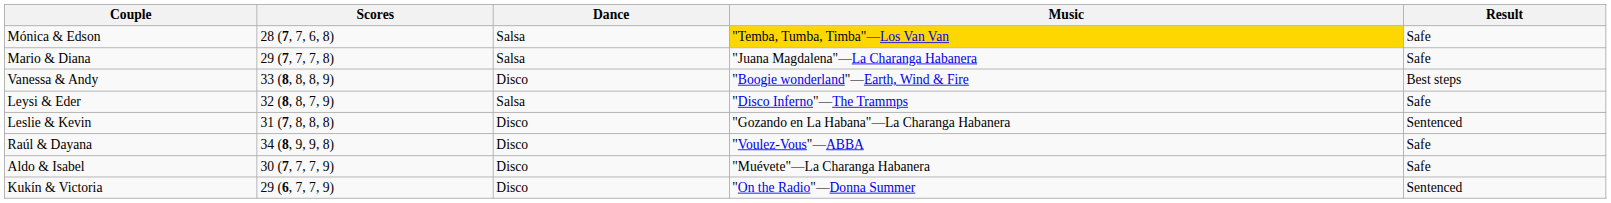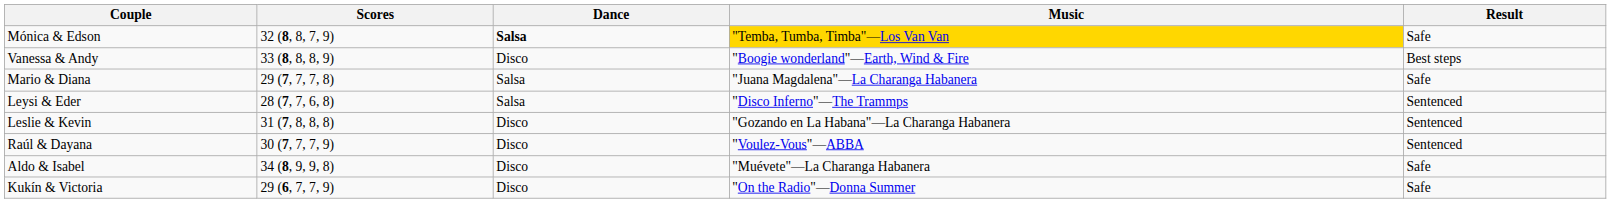Mónica & Edson | Scores: 28 (7, 7, 6, 8) -> 32 (8, 8, 7, 9)
Mónica & Edson | Dance: normal -> bold
rows swapped: Mario & Diana <-> Vanessa & Andy
Leysi & Eder | Scores: 32 (8, 8, 7, 9) -> 28 (7, 7, 6, 8)
Leysi & Eder | Result: Safe -> Sentenced
Raúl & Dayana | Scores: 34 (8, 9, 9, 8) -> 30 (7, 7, 7, 9)
Raúl & Dayana | Result: Safe -> Sentenced
Aldo & Isabel | Scores: 30 (7, 7, 7, 9) -> 34 (8, 9, 9, 8)
Kukín & Victoria | Result: Sentenced -> Safe
